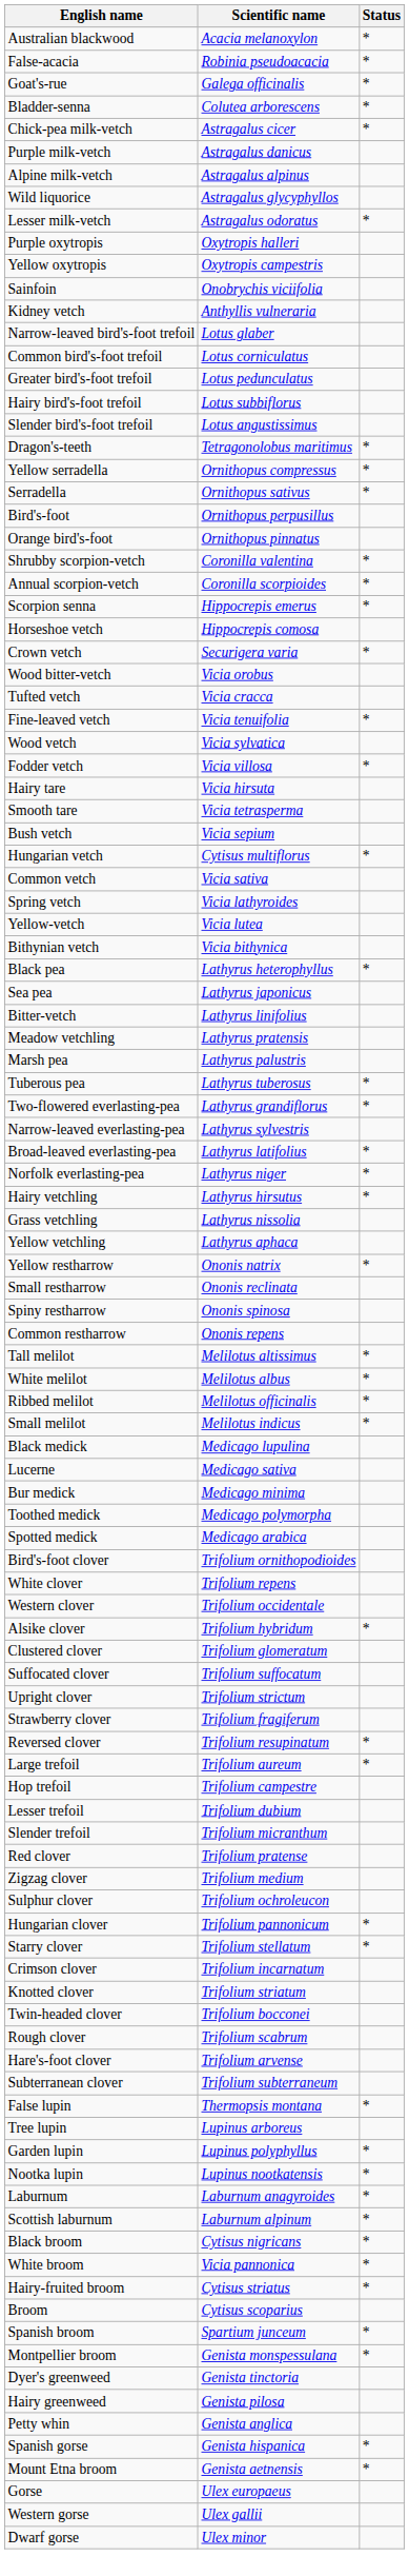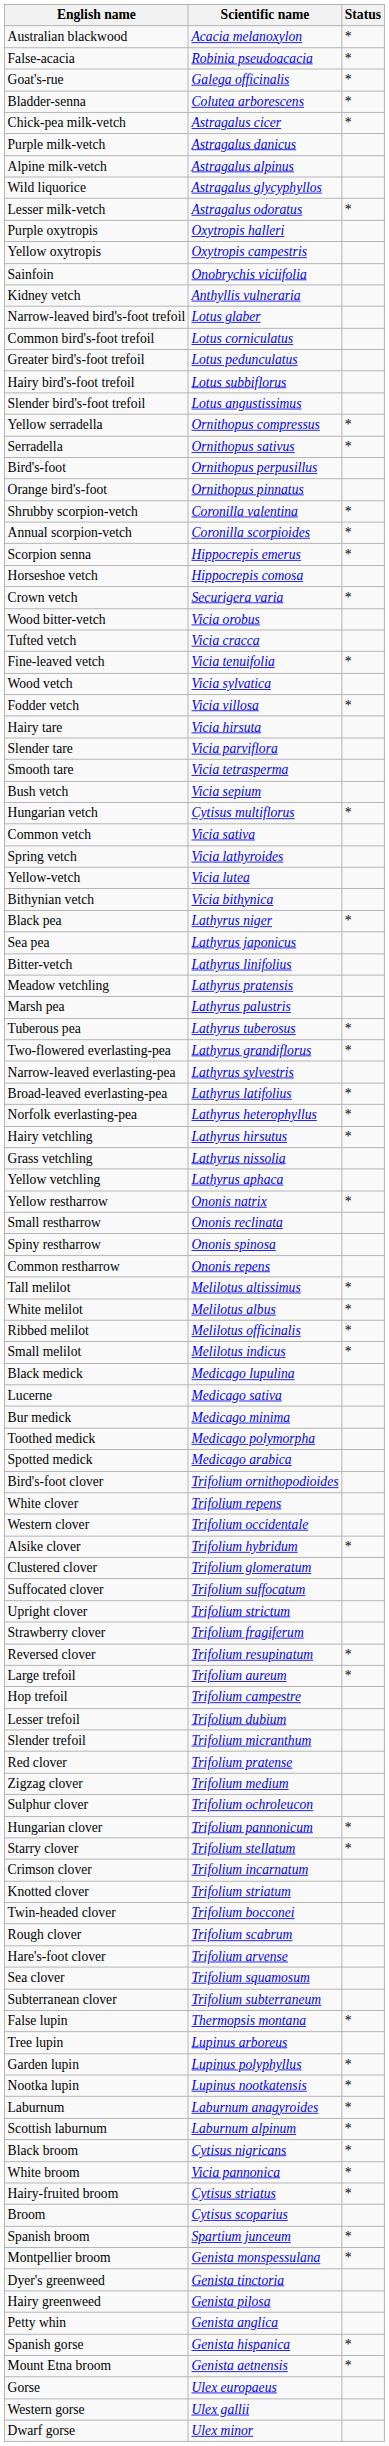- row: Dragon's-teeth | Tetragonolobus maritimus | *
+ row: Slender tare | Vicia parviflora
Black pea | Scientific name: Lathyrus heterophyllus -> Lathyrus niger
Norfolk everlasting-pea | Scientific name: Lathyrus niger -> Lathyrus heterophyllus
+ row: Sea clover | Trifolium squamosum
